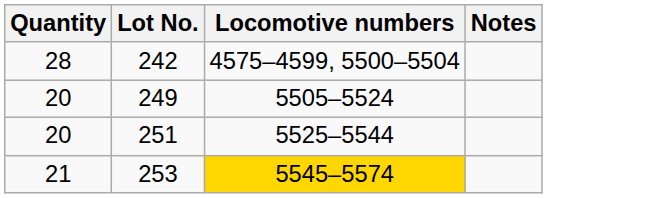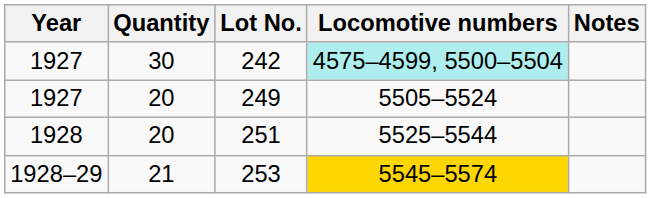+ column: Year | 1927 | 1927 | 1928 | 1928–29
242 | Quantity: 28 -> 30
242 | Locomotive numbers: no background -> paleturquoise background
